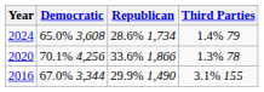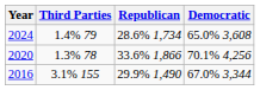columns swapped: Democratic <-> Third Parties
